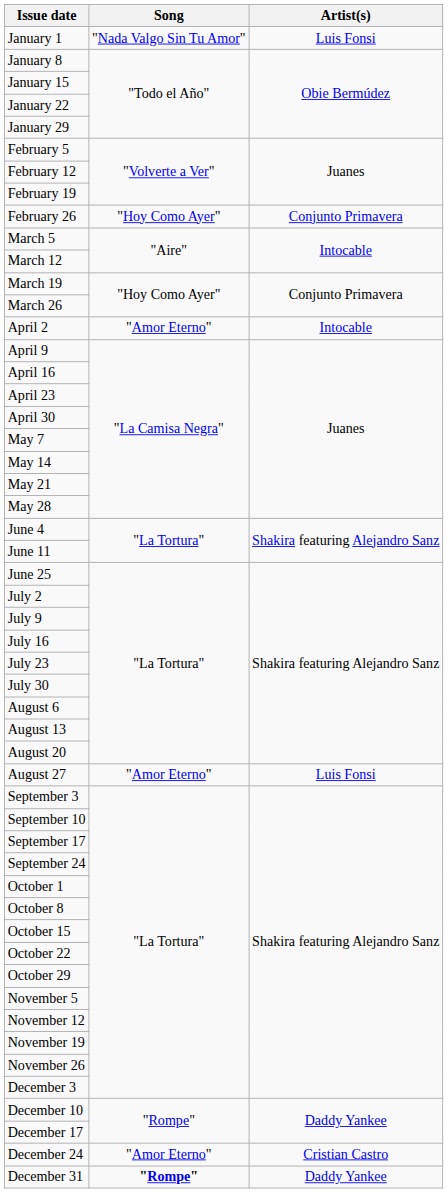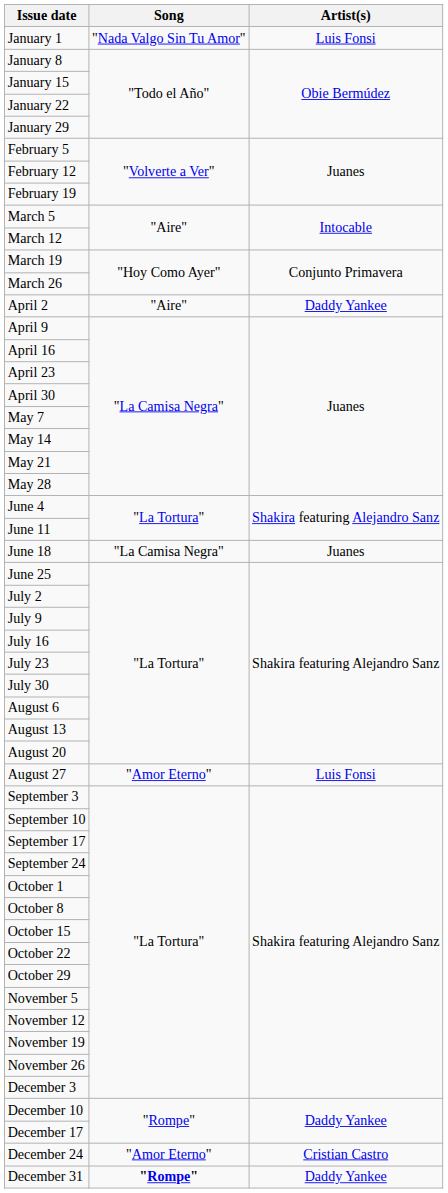- row: February 26 | "Hoy Como Ayer" | Conjunto Primavera
April 2 | Song: "Amor Eterno" -> "Aire"
April 2 | Artist(s): Intocable -> Daddy Yankee
+ row: June 18 | "La Camisa Negra" | Juanes
